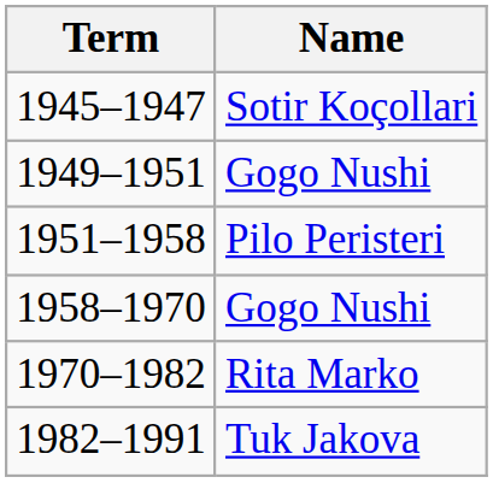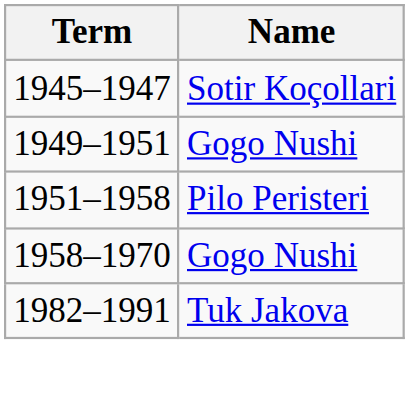- row: 1970–1982 | Rita Marko
